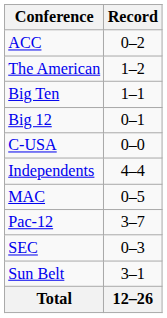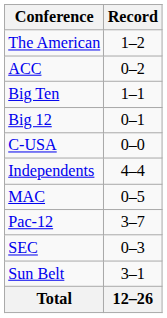rows swapped: The American <-> ACC
